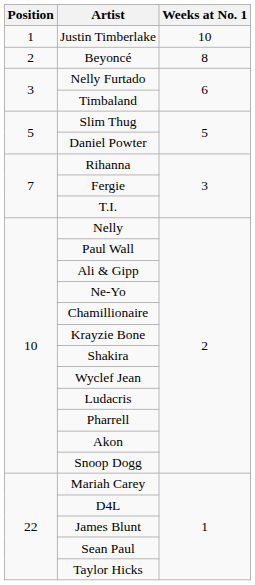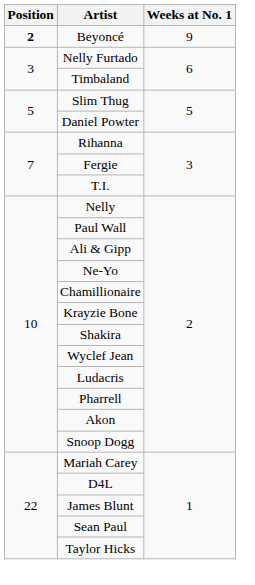- row: 1 | Justin Timberlake | 10
Beyoncé | Position: normal -> bold
Beyoncé | Weeks at No. 1: 8 -> 9
